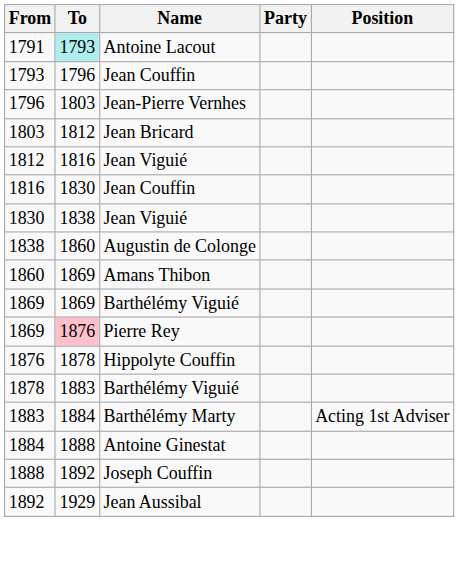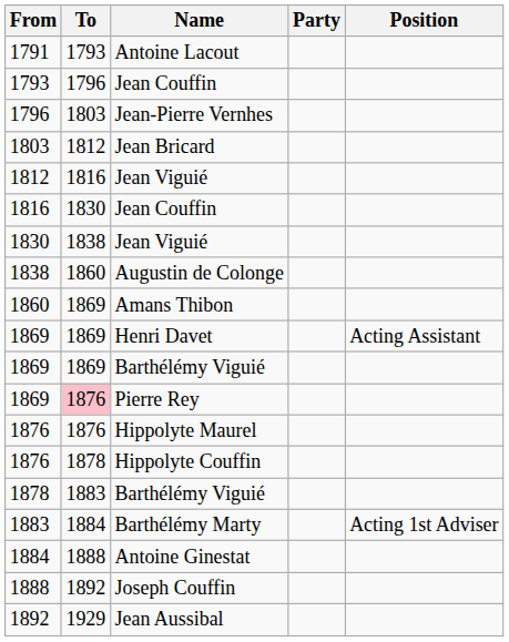1791 | To: paleturquoise background -> no background
+ row: 1869 | 1869 | Henri Davet | Acting Assistant
+ row: 1876 | 1876 | Hippolyte Maurel
